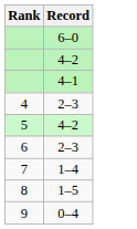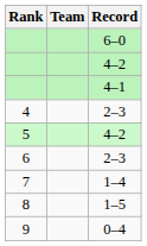+ column: Team
